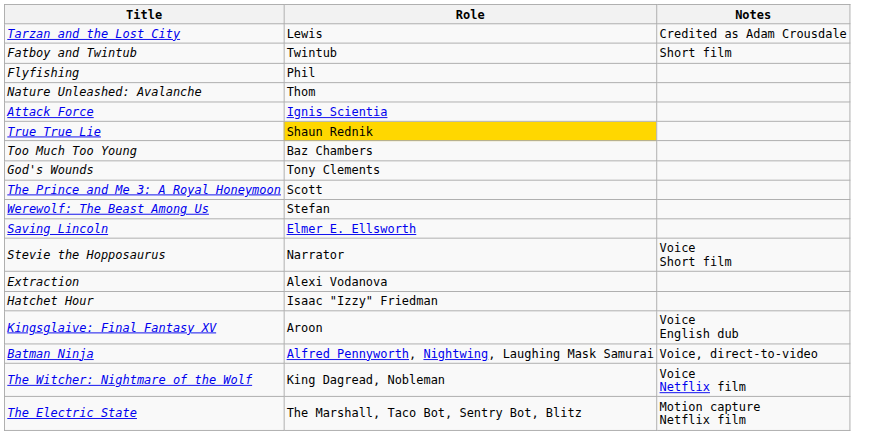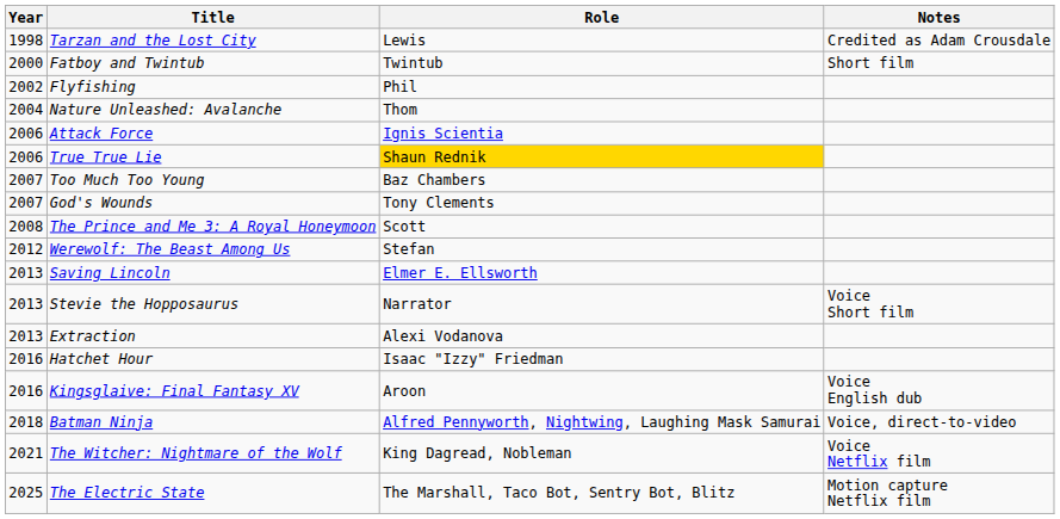+ column: Year | 1998 | 2000 | 2002 | 2004 | 2006 | 2006 | 2007 | 2007 | 2008 | 2012 | 2013 | 2013 | 2013 | 2016 | 2016 | 2018 | 2021 | 2025
